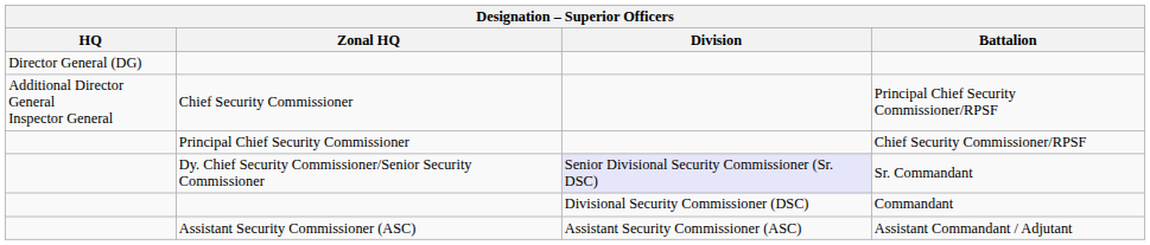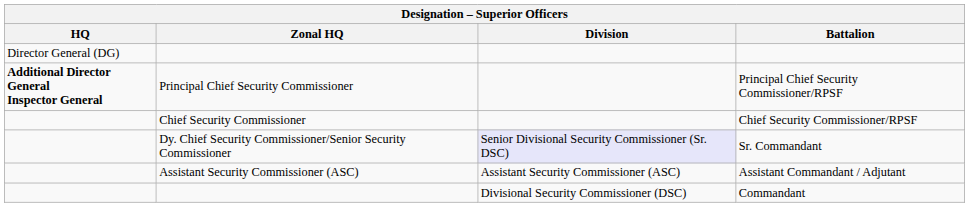Principal Chief Security Commissioner/RPSF | HQ: normal -> bold
Principal Chief Security Commissioner/RPSF | Zonal HQ: Chief Security Commissioner -> Principal Chief Security Commissioner
Chief Security Commissioner/RPSF | Zonal HQ: Principal Chief Security Commissioner -> Chief Security Commissioner
rows swapped: Commandant <-> Assistant Commandant / Adjutant
